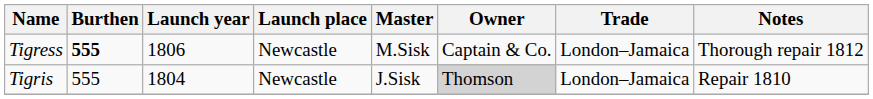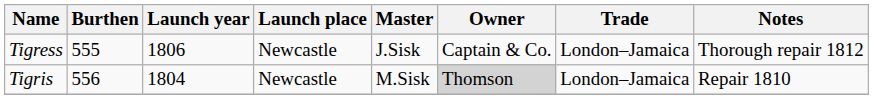Tigress | Burthen: bold -> normal
Tigress | Master: M.Sisk -> J.Sisk
Tigris | Burthen: 555 -> 556
Tigris | Master: J.Sisk -> M.Sisk
